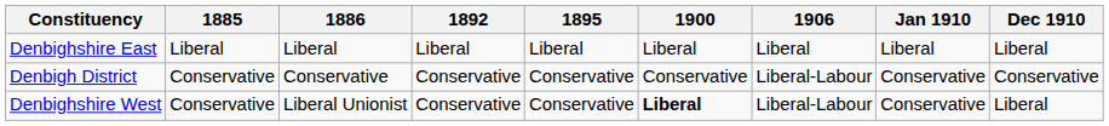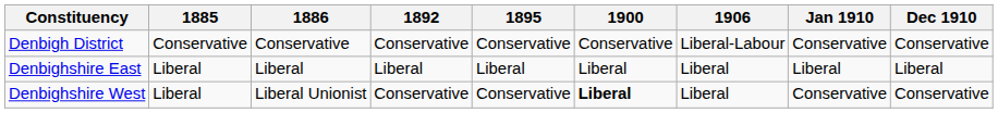rows swapped: Denbigh District <-> Denbighshire East
Denbighshire West | 1885: Conservative -> Liberal
Denbighshire West | 1906: Liberal-Labour -> Liberal
Denbighshire West | Dec 1910: Liberal -> Conservative
